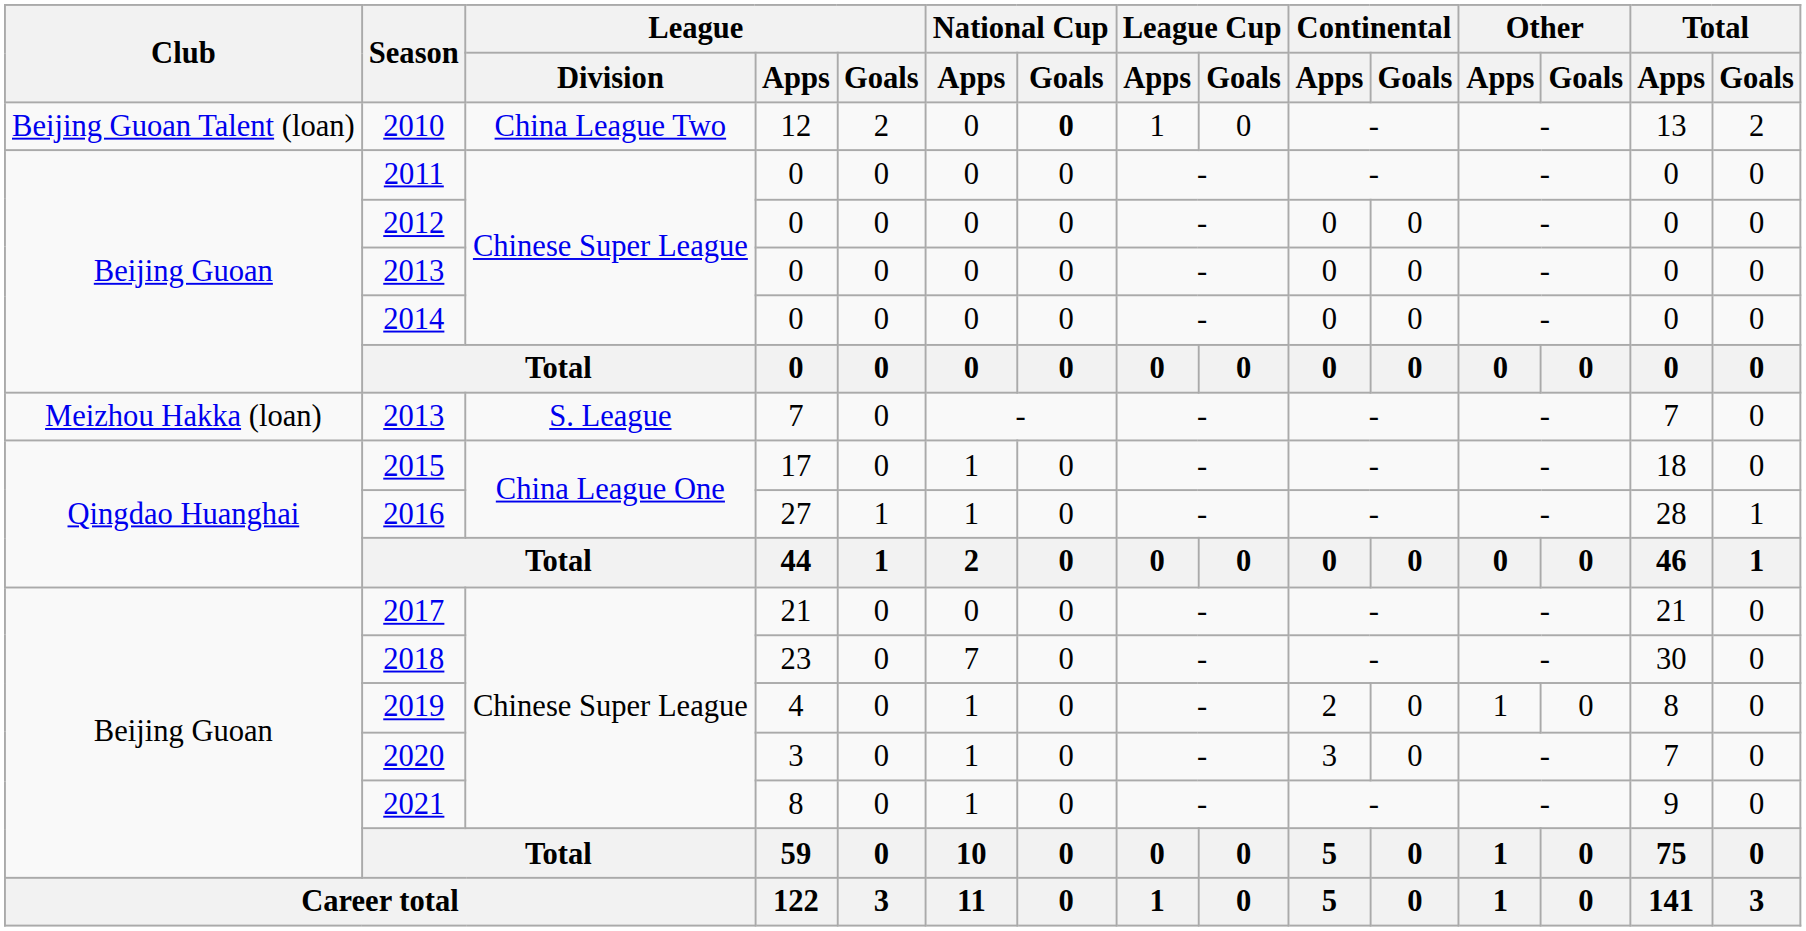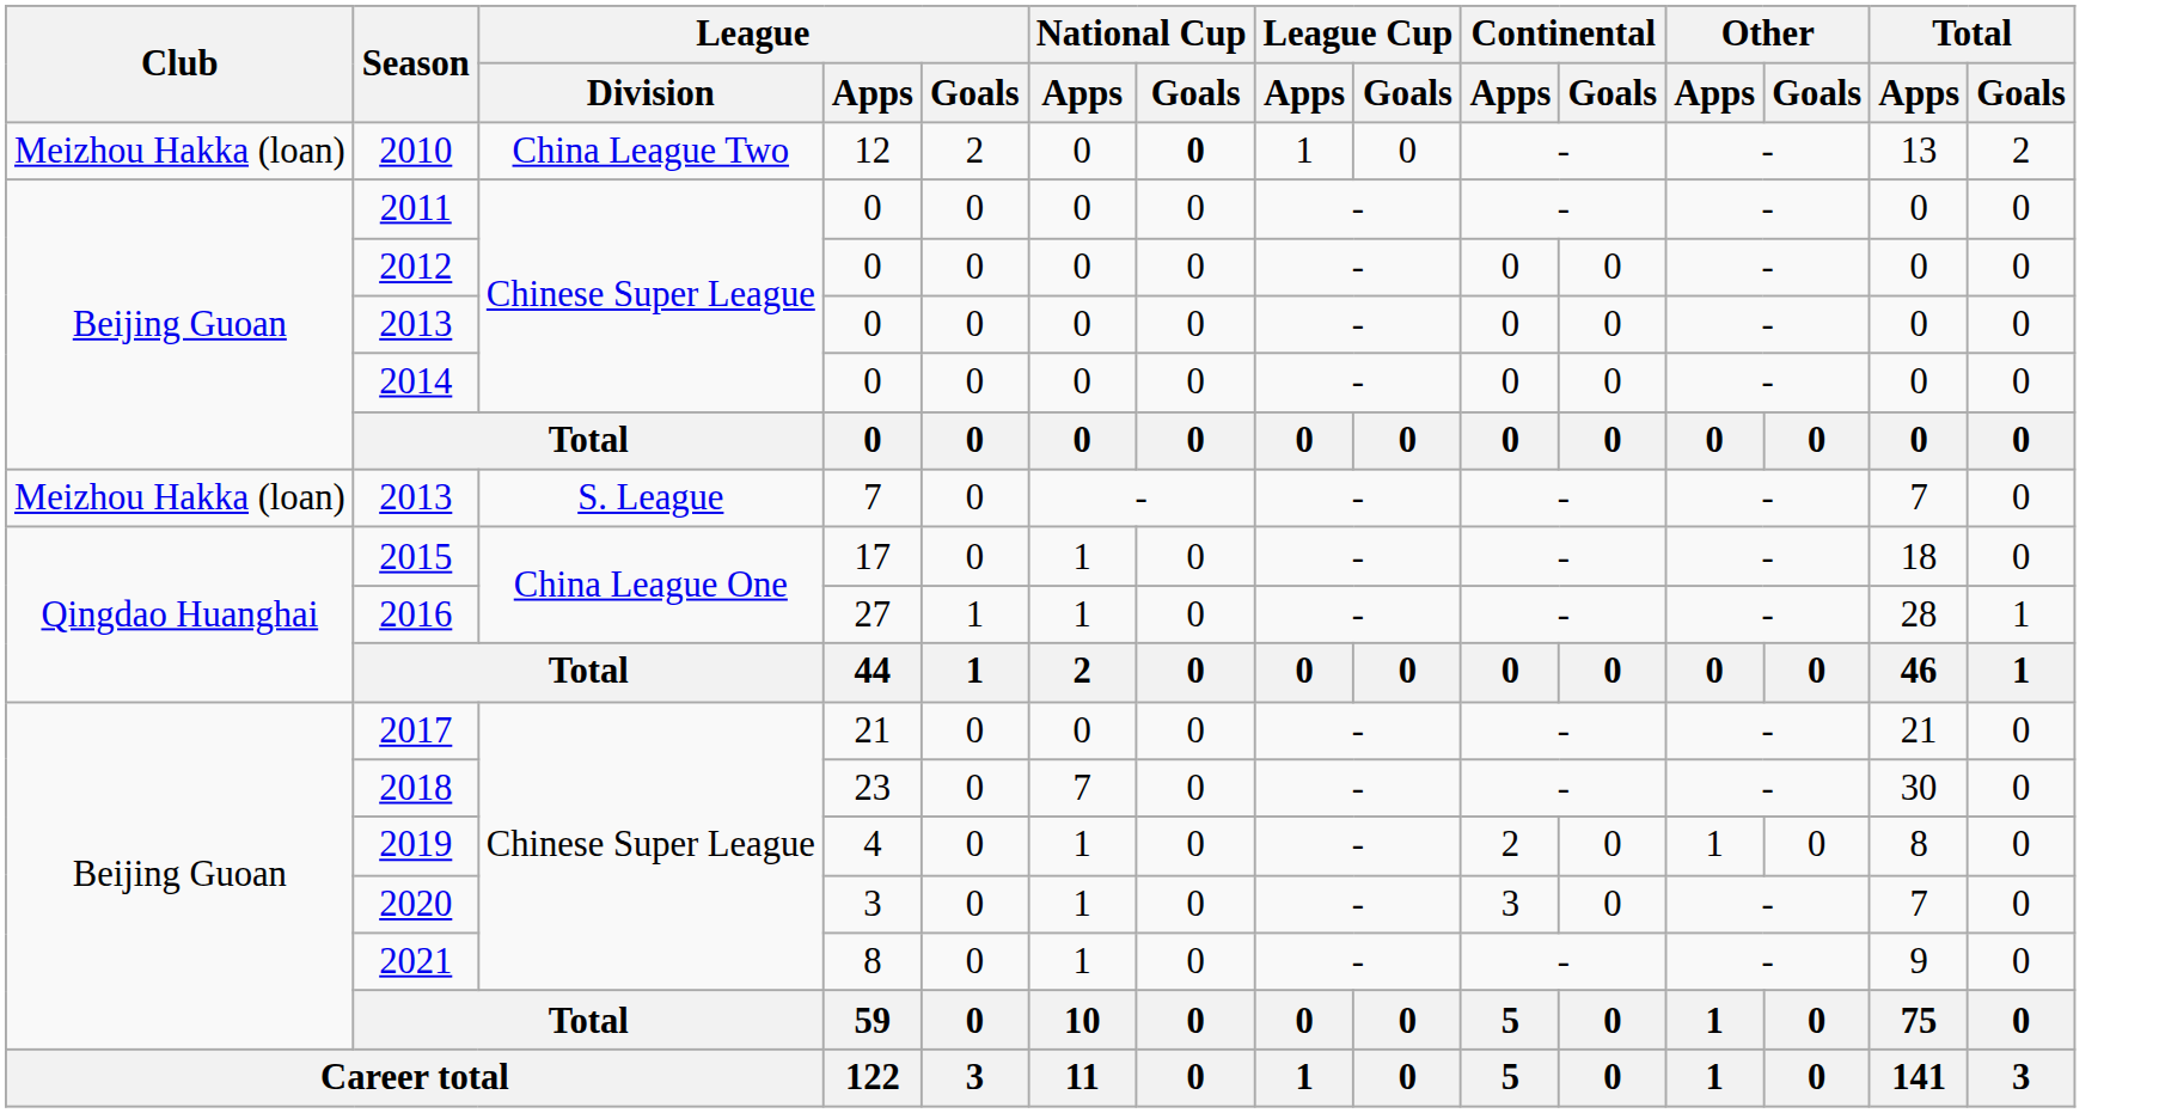2010 | Club: Beijing Guoan Talent (loan) -> Meizhou Hakka (loan)
